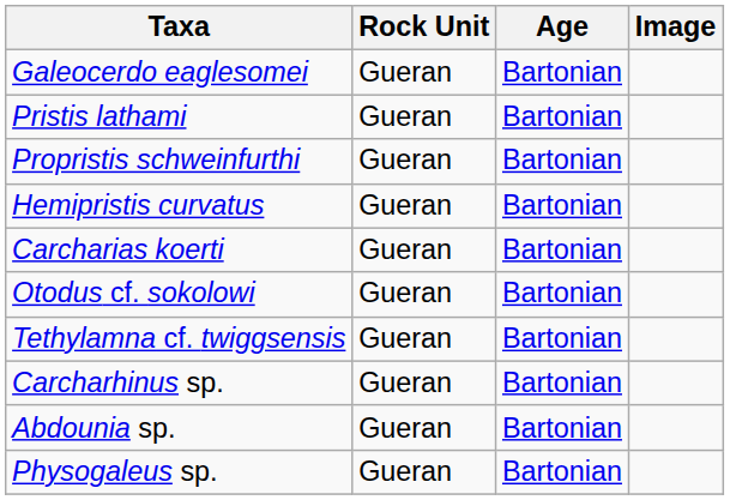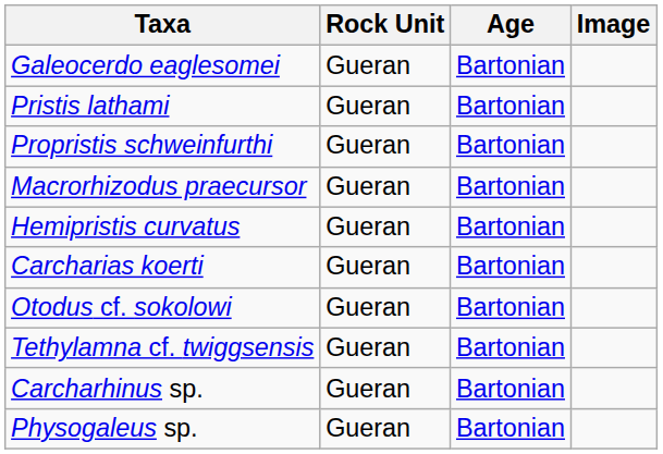+ row: Macrorhizodus praecursor | Gueran | Bartonian
- row: Abdounia sp. | Gueran | Bartonian
